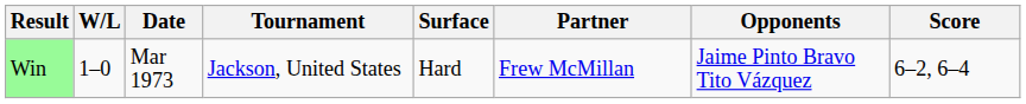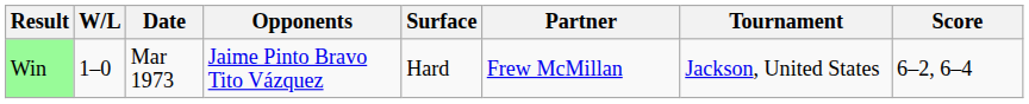columns swapped: Tournament <-> Opponents
